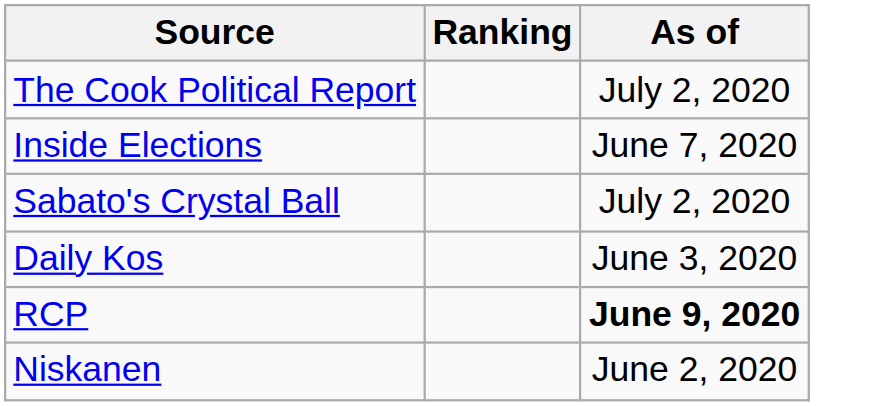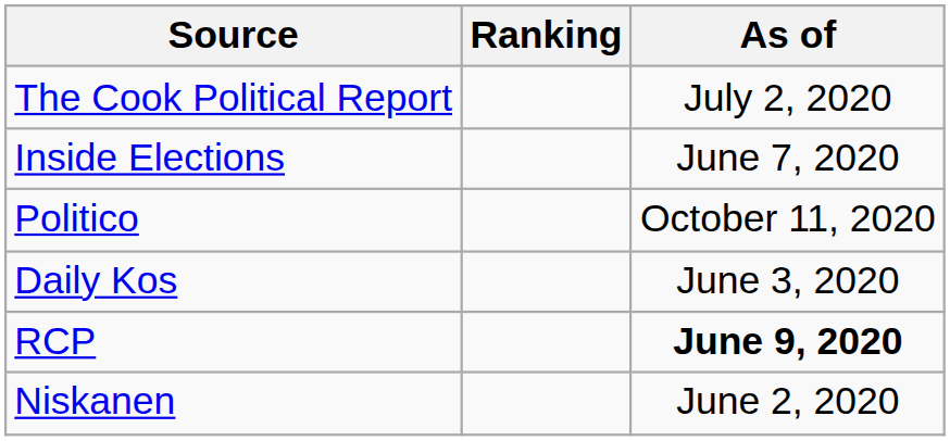- row: Sabato's Crystal Ball | July 2, 2020
+ row: Politico | October 11, 2020
